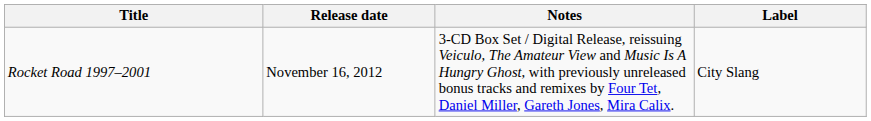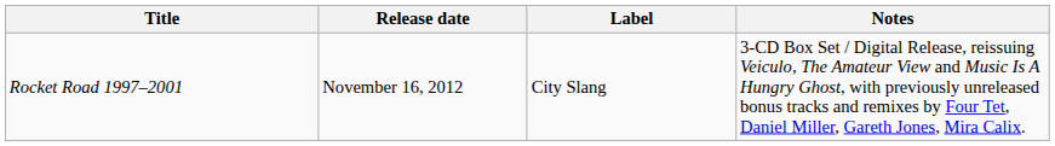columns swapped: Notes <-> Label
